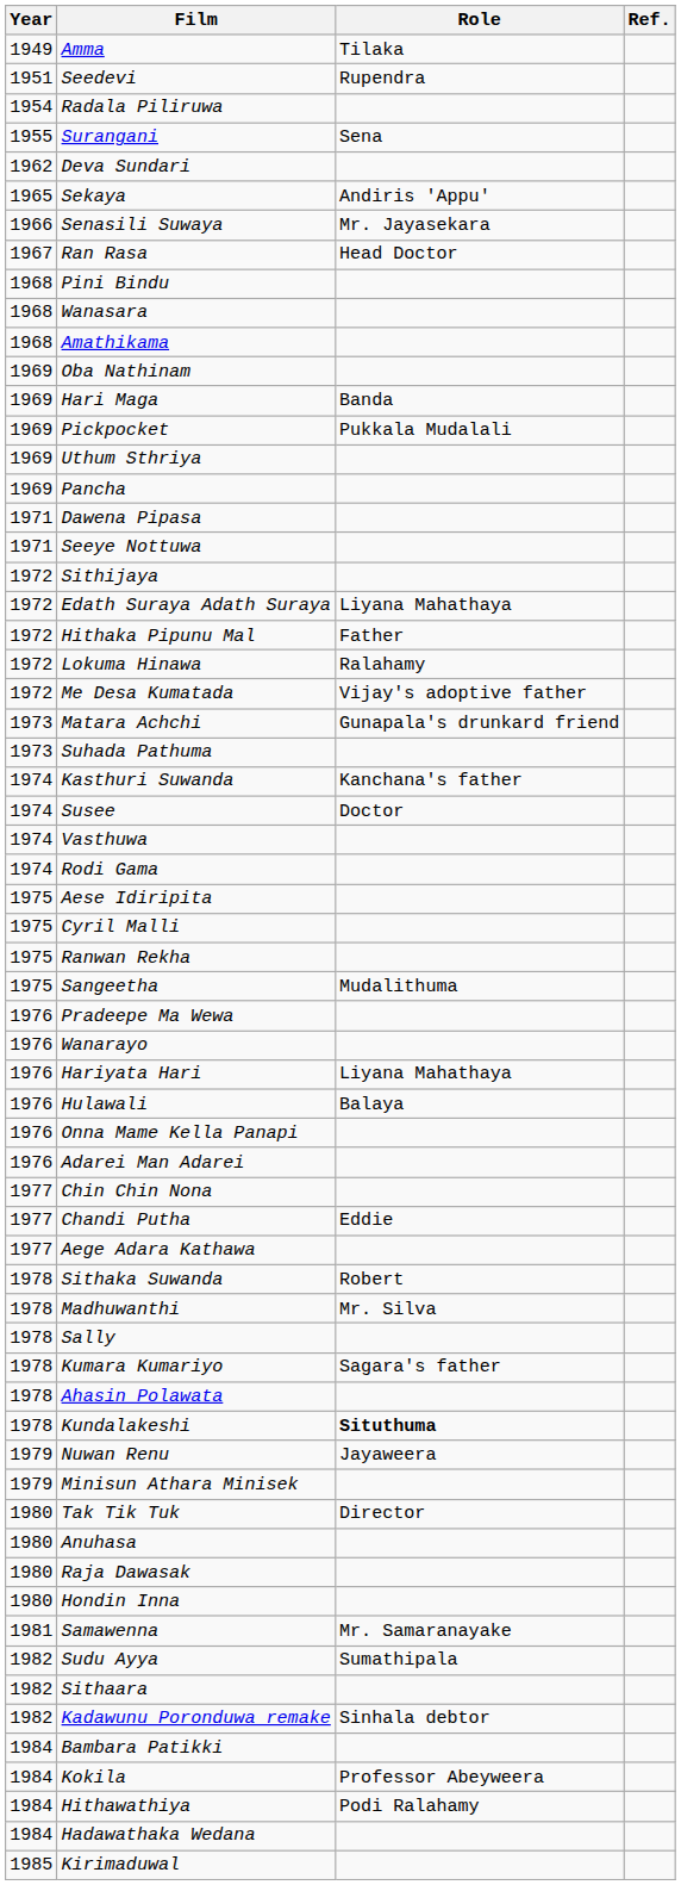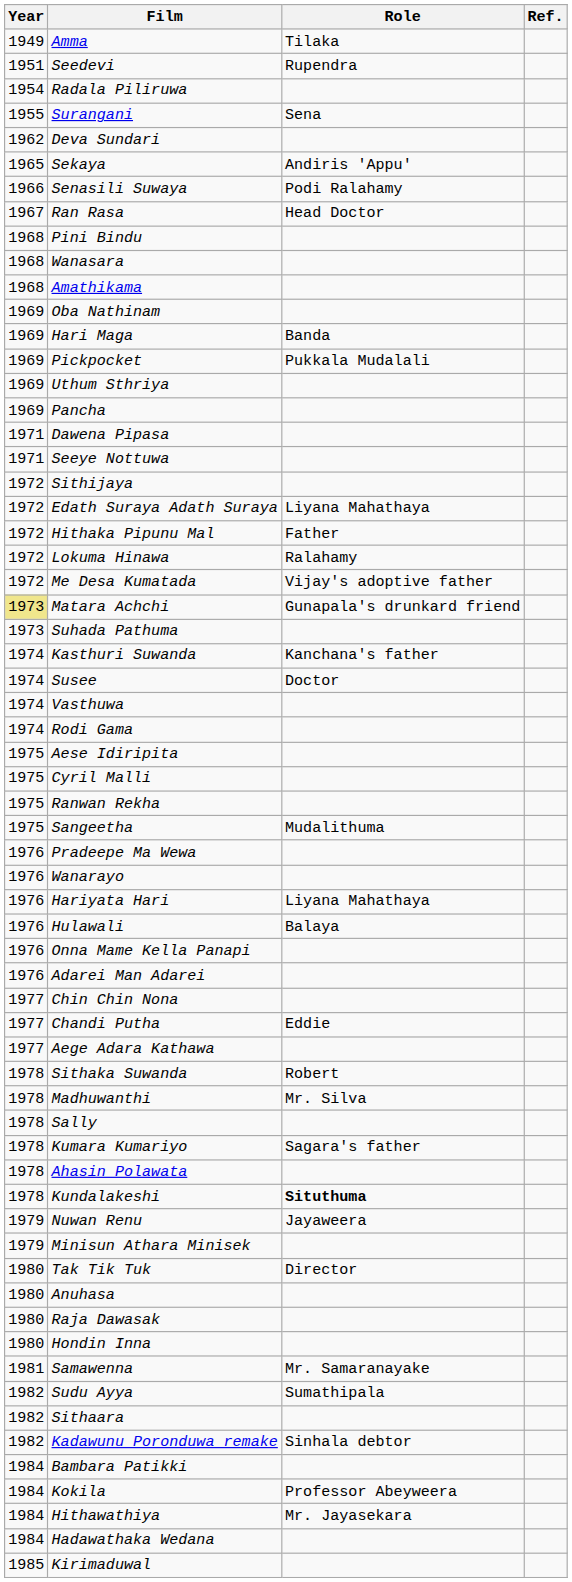Senasili Suwaya | Role: Mr. Jayasekara -> Podi Ralahamy
Matara Achchi | Year: no background -> khaki background
Hithawathiya | Role: Podi Ralahamy -> Mr. Jayasekara
